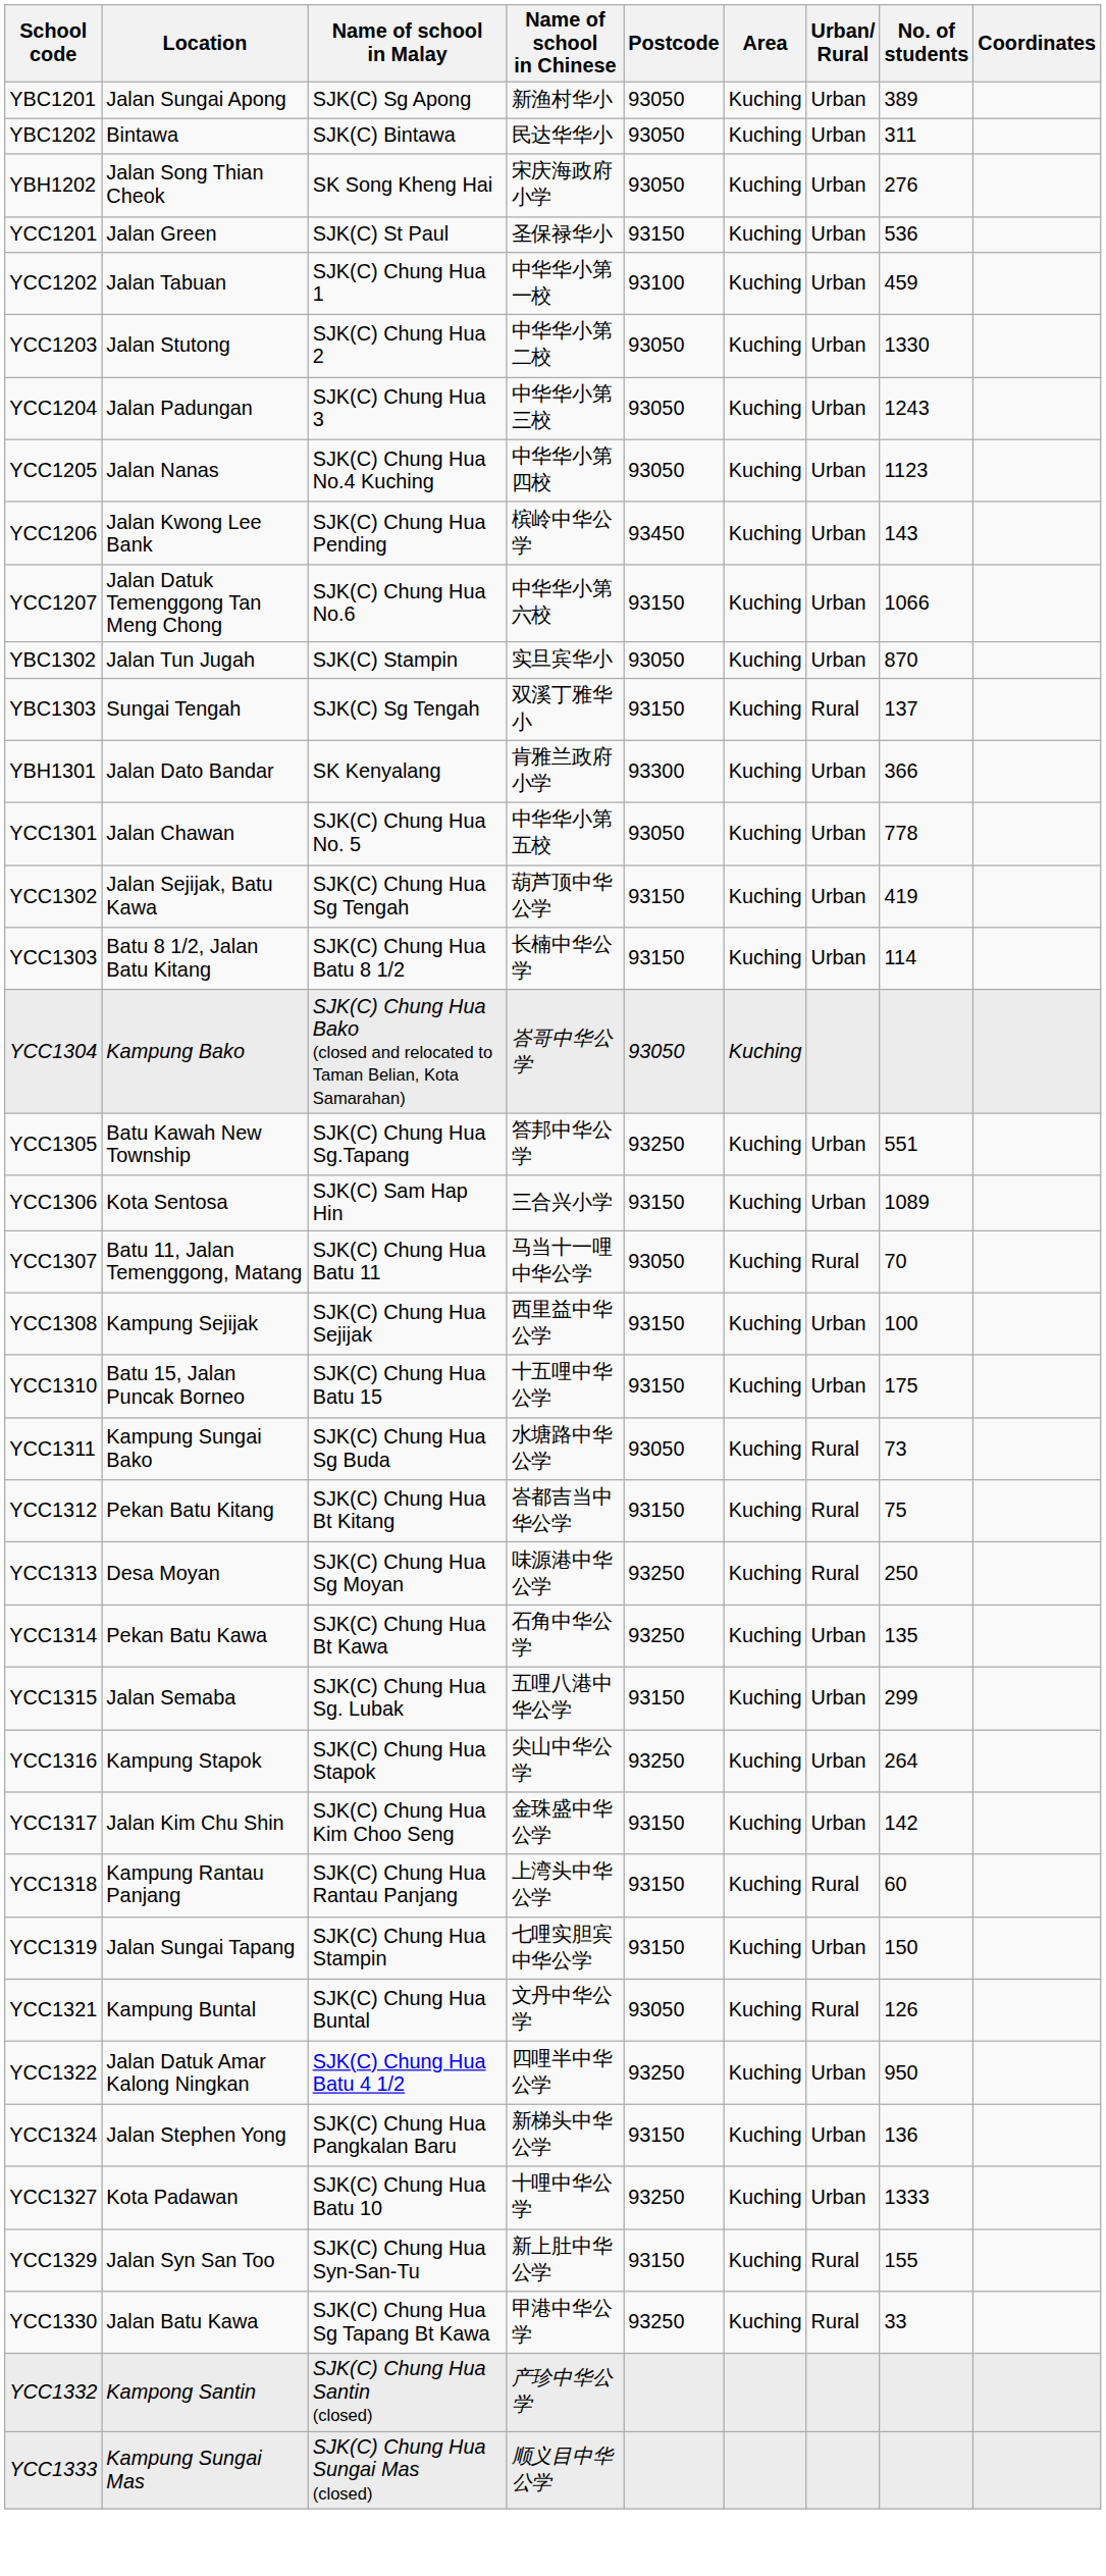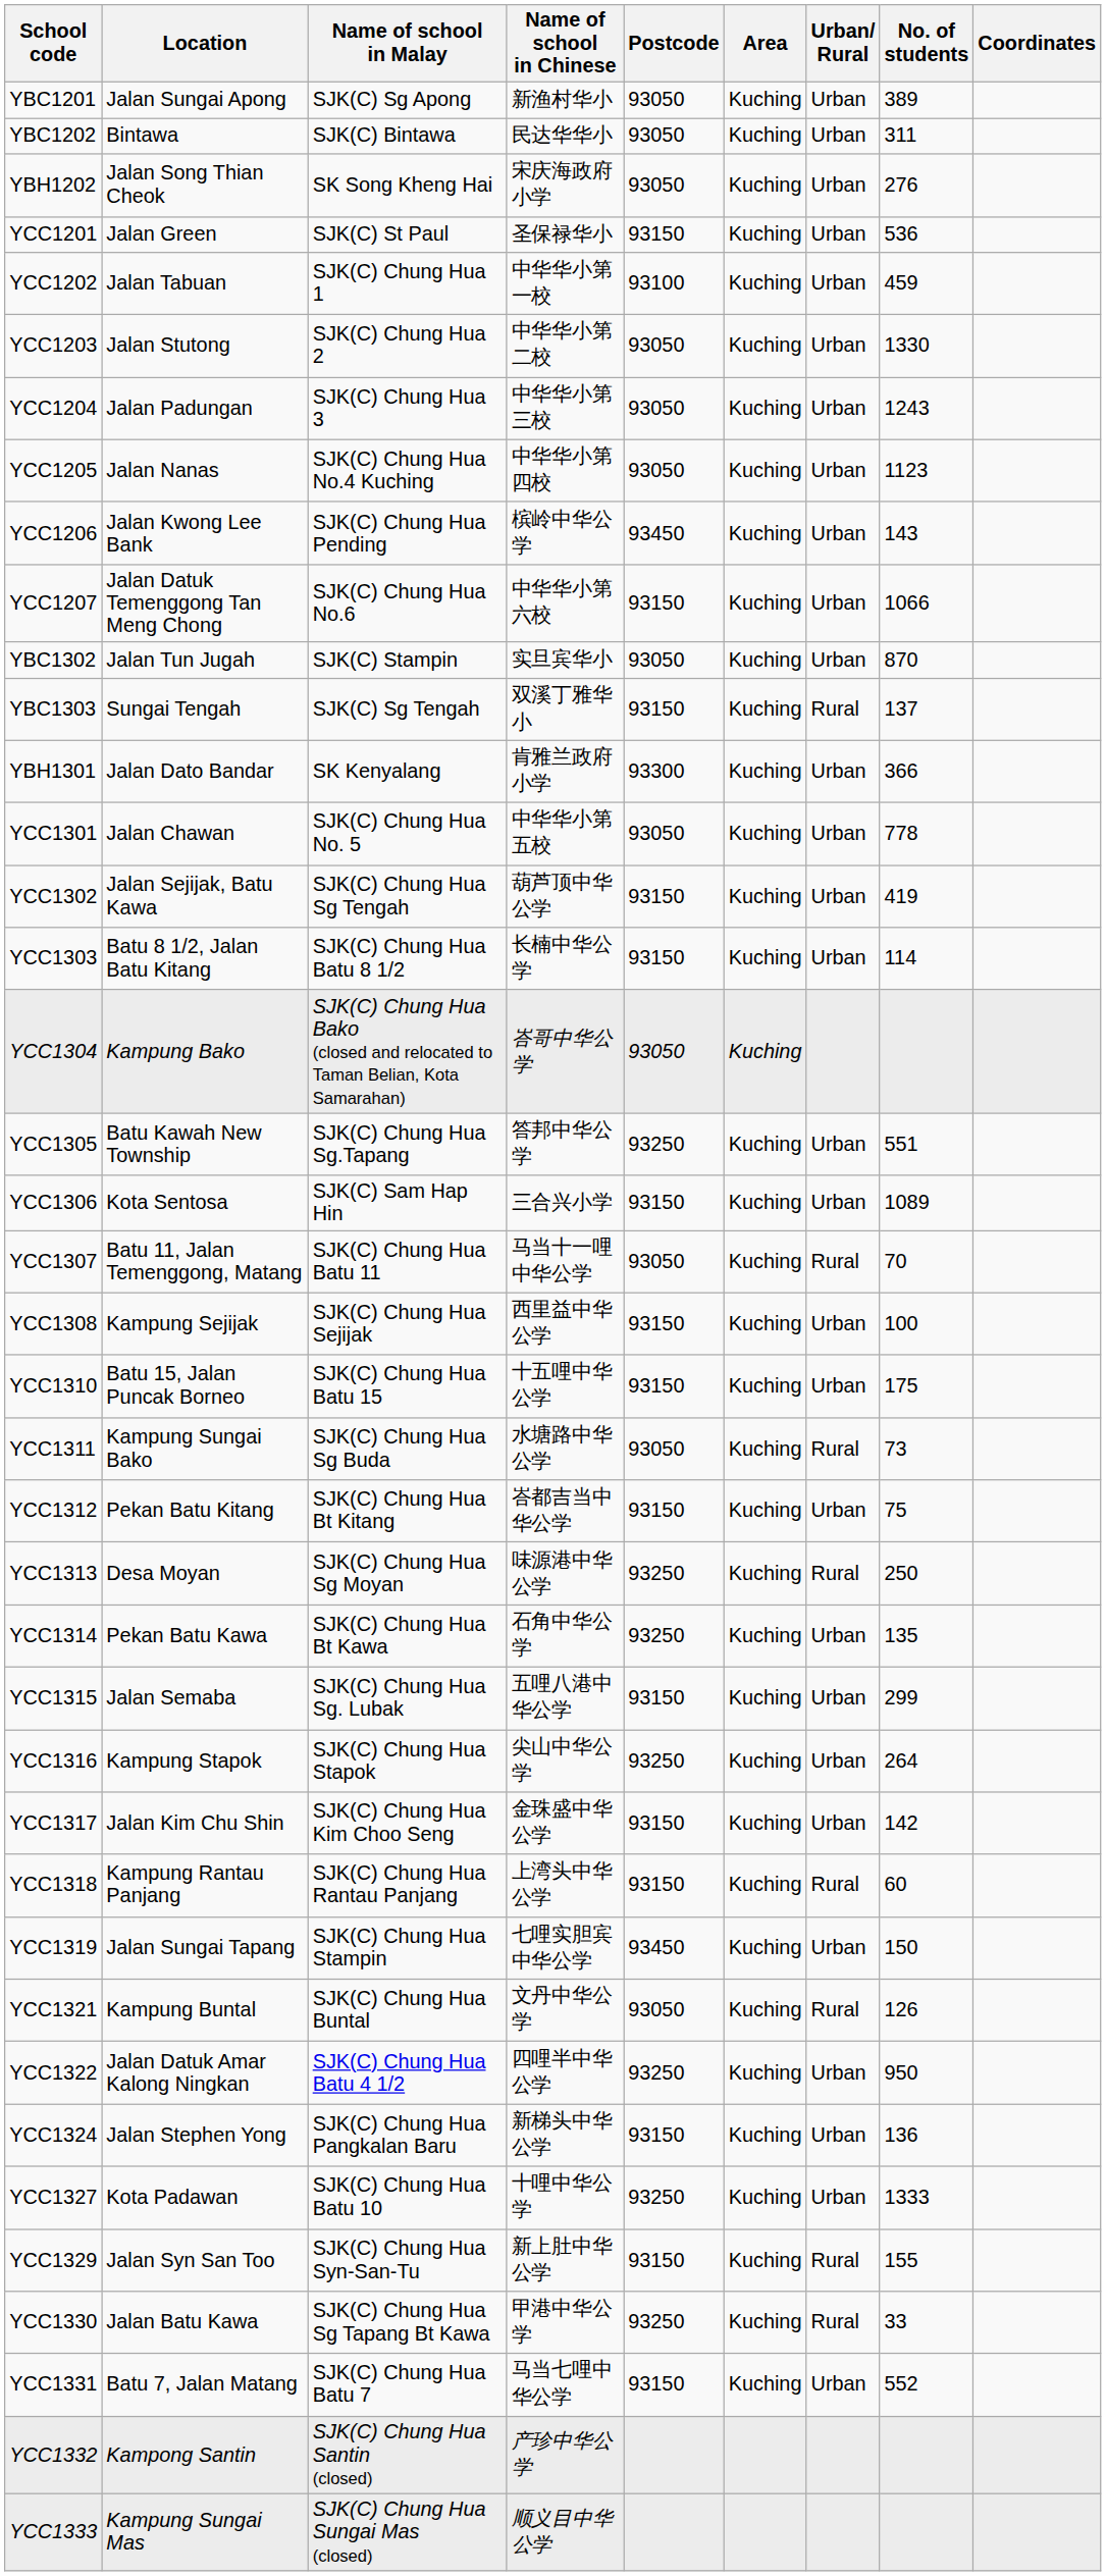YCC1312 | Urban/ Rural: Rural -> Urban
YCC1319 | Postcode: 93150 -> 93450
+ row: YCC1331 | Batu 7, Jalan Matang | SJK(C) Chung Hua Batu 7 | 马当七哩中华公学 | 93150 | Kuching | Urban | 552
